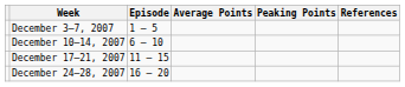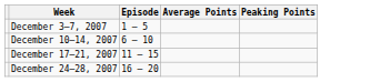- column: References
